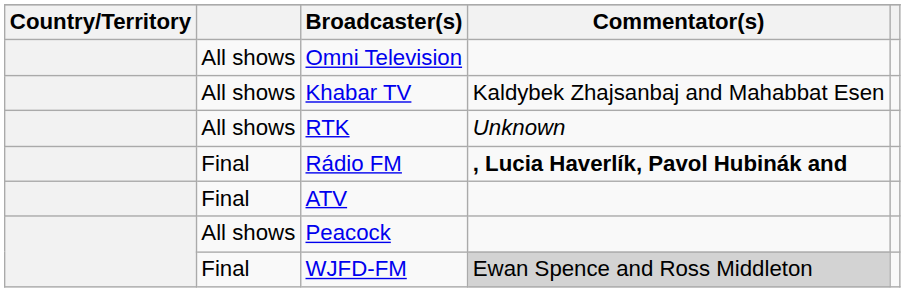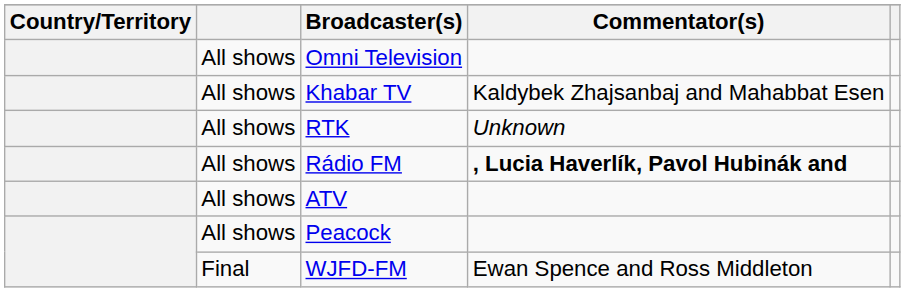Rádio FM | column 2: Final -> All shows
ATV | column 2: Final -> All shows
WJFD-FM | Commentator(s): lightgrey background -> no background
